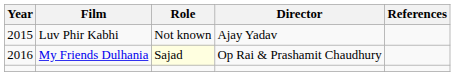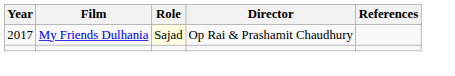- row: 2015 | Luv Phir Kabhi | Not known | Ajay Yadav
My Friends Dulhania | Year: 2016 -> 2017
